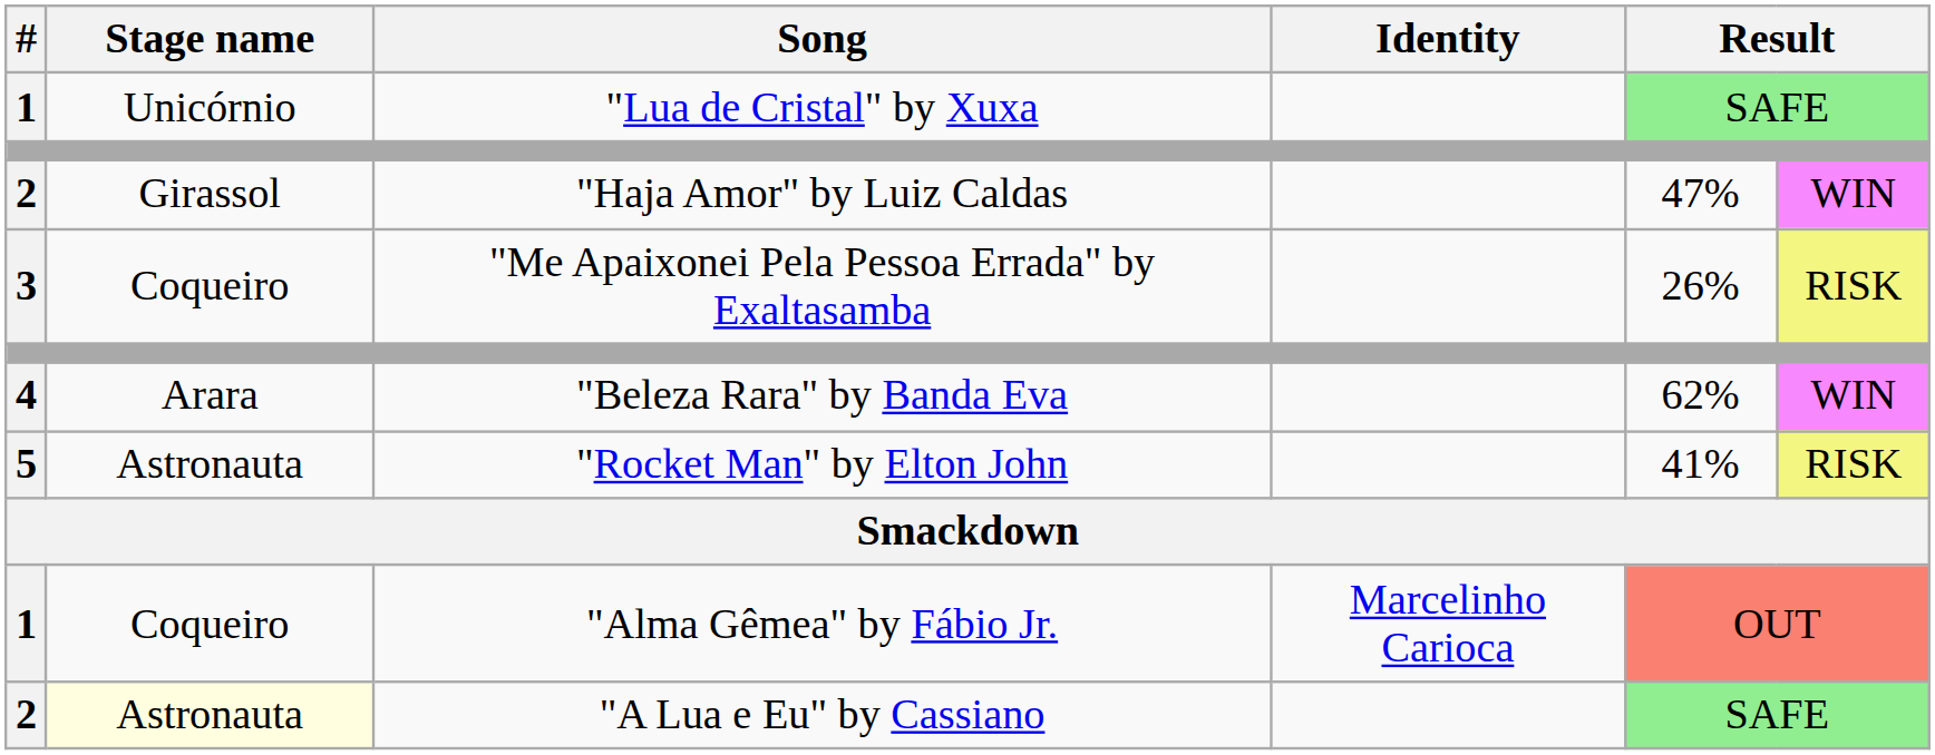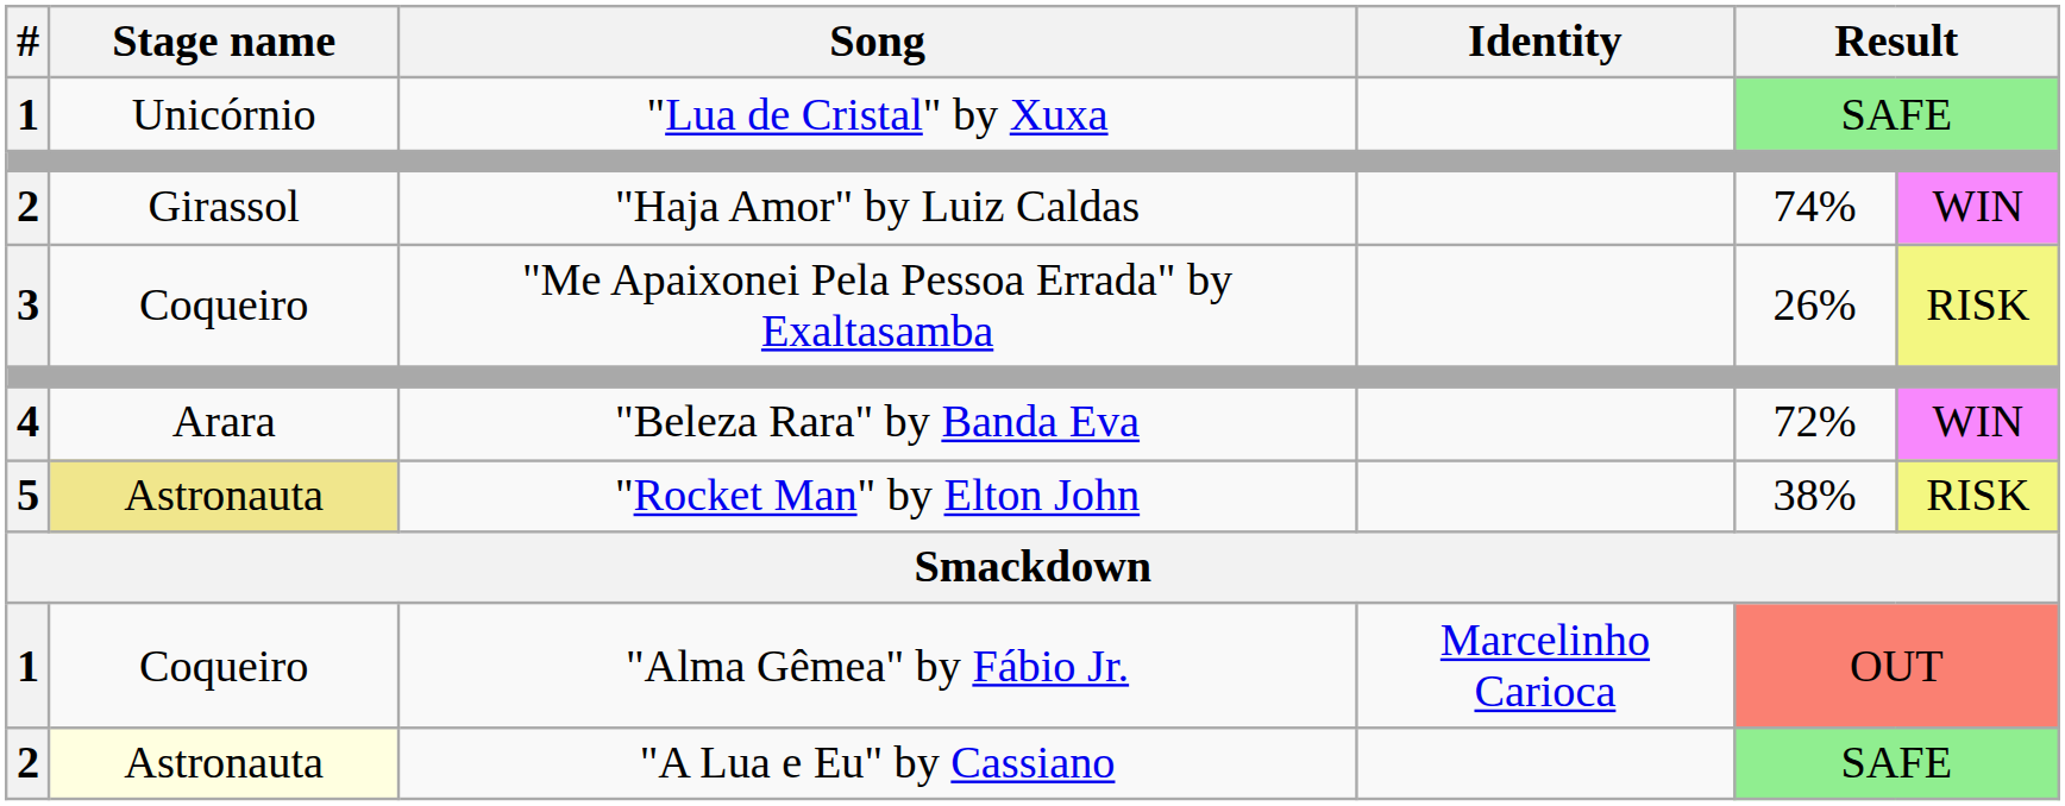"Haja Amor" by Luiz Caldas | column 5: 47% -> 74%
"Beleza Rara" by Banda Eva | column 5: 62% -> 72%
"Rocket Man" by Elton John | Stage name: no background -> khaki background
"Rocket Man" by Elton John | column 5: 41% -> 38%
